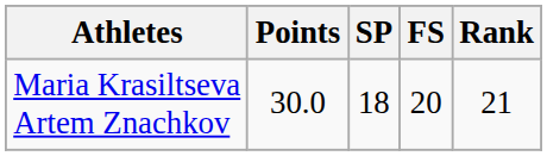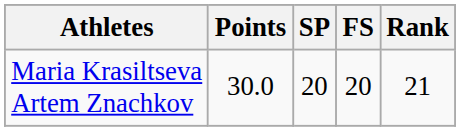Maria Krasiltseva Artem Znachkov | SP: 18 -> 20
